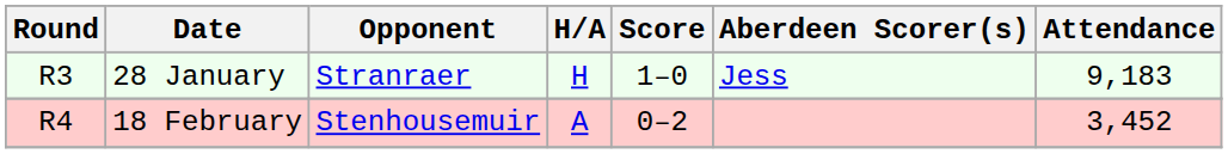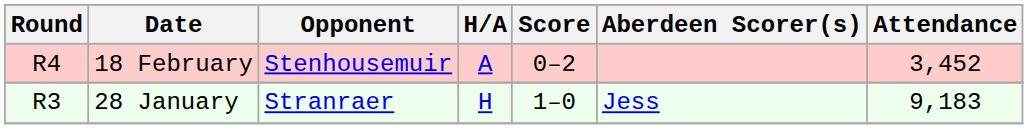rows swapped: 28 January <-> 18 February
